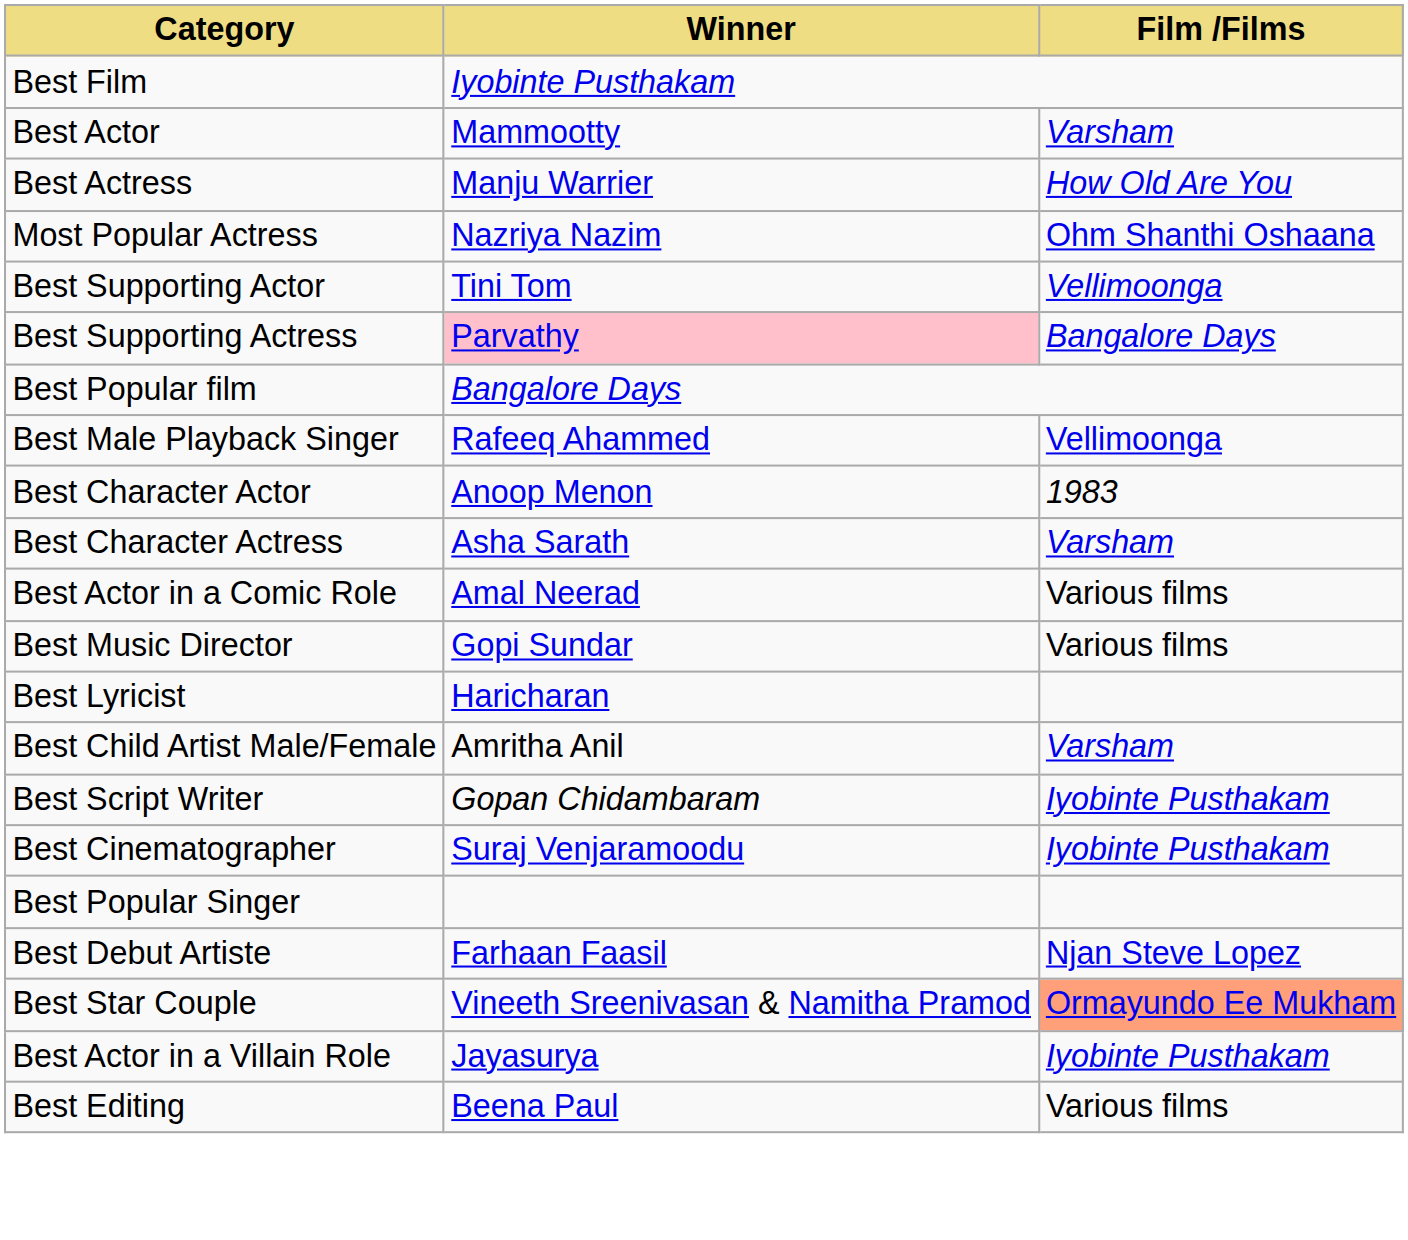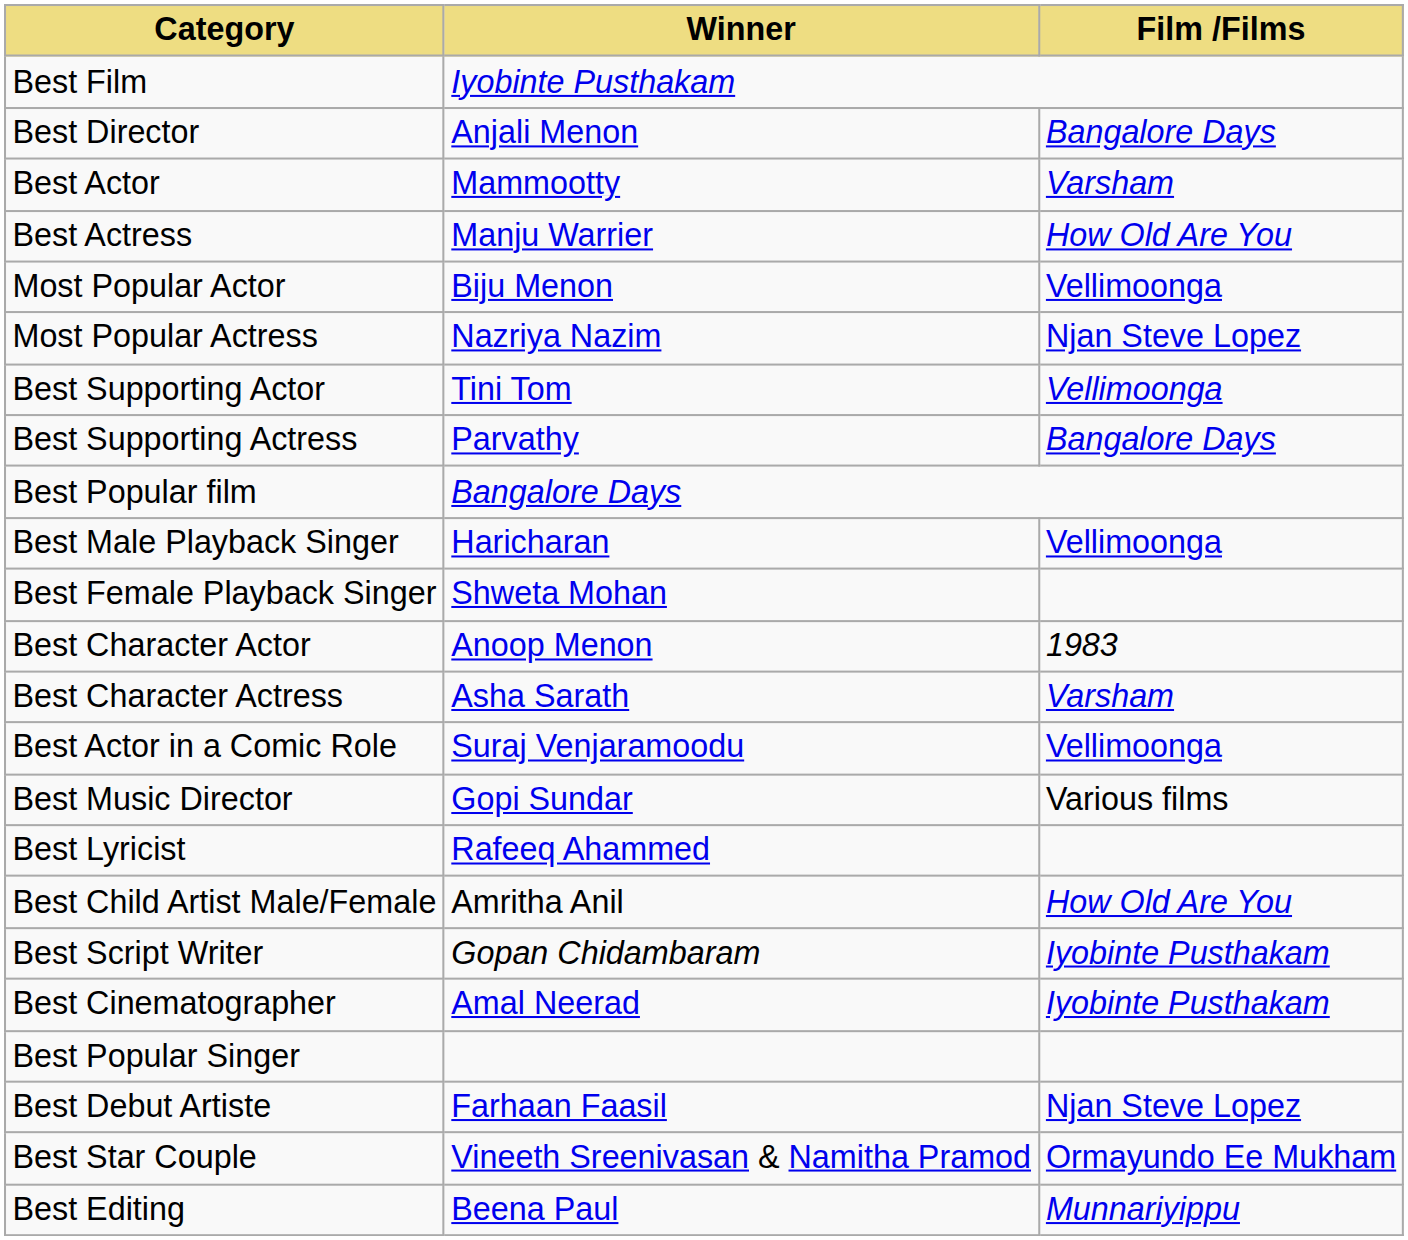+ row: Best Director | Anjali Menon | Bangalore Days
+ row: Most Popular Actor | Biju Menon | Vellimoonga
Most Popular Actress | Film /Films: Ohm Shanthi Oshaana -> Njan Steve Lopez
Best Supporting Actress | Winner: pink background -> no background
Best Male Playback Singer | Winner: Rafeeq Ahammed -> Haricharan
+ row: Best Female Playback Singer | Shweta Mohan
Best Actor in a Comic Role | Winner: Amal Neerad -> Suraj Venjaramoodu
Best Actor in a Comic Role | Film /Films: Various films -> Vellimoonga
Best Lyricist | Winner: Haricharan -> Rafeeq Ahammed
Best Child Artist Male/Female | Film /Films: Varsham -> How Old Are You
Best Cinematographer | Winner: Suraj Venjaramoodu -> Amal Neerad
Best Star Couple | Film /Films: lightsalmon background -> no background
- row: Best Actor in a Villain Role | Jayasurya | Iyobinte Pusthakam
Best Editing | Film /Films: Various films -> Munnariyippu
